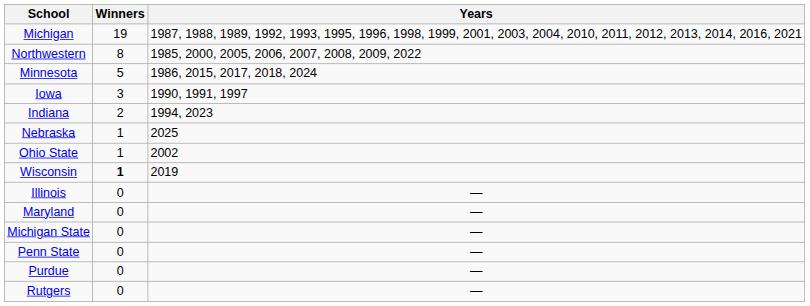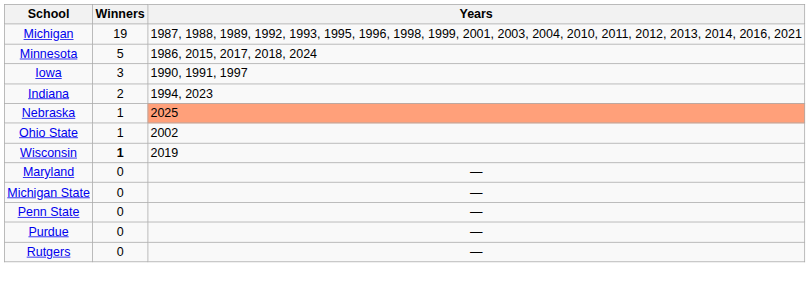- row: Northwestern | 8 | 1985, 2000, 2005, 2006, 2007, 2008, 2009, 2022
Nebraska | Years: no background -> lightsalmon background
- row: Illinois | 0 | —
